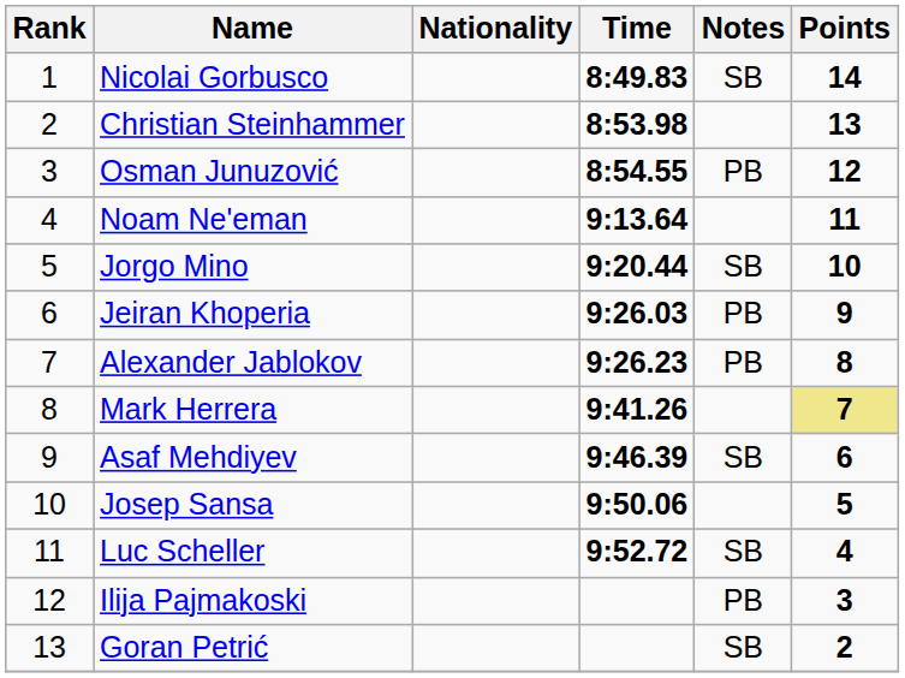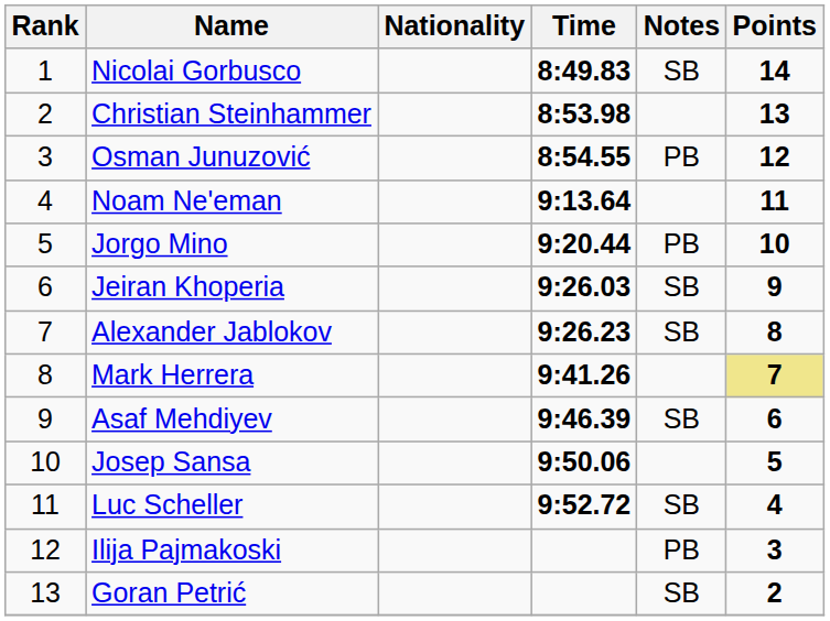Jorgo Mino | Notes: SB -> PB
Jeiran Khoperia | Notes: PB -> SB
Alexander Jablokov | Notes: PB -> SB
